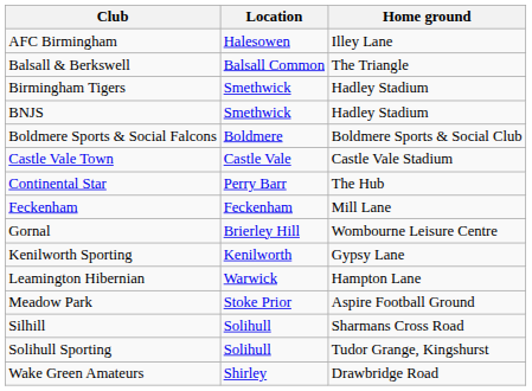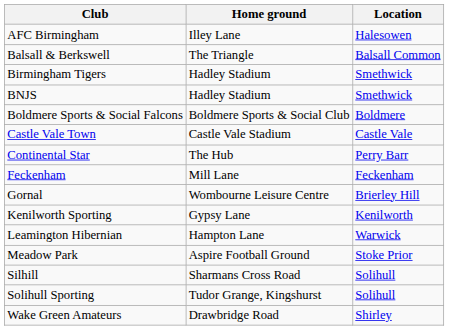columns swapped: Location <-> Home ground
